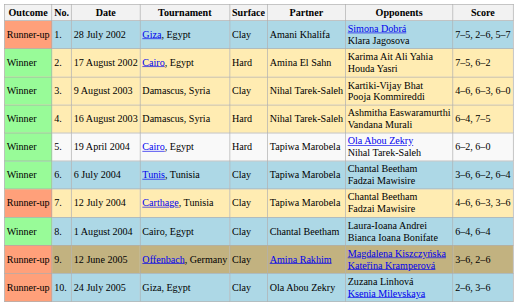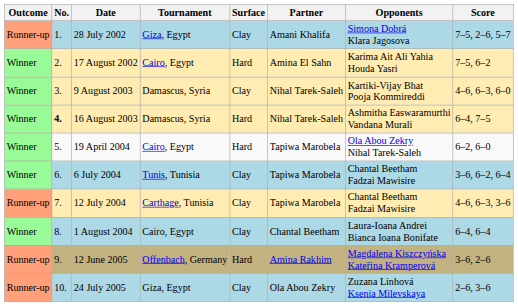16 August 2003 | No.: normal -> bold
12 June 2005 | Surface: Clay -> Hard
